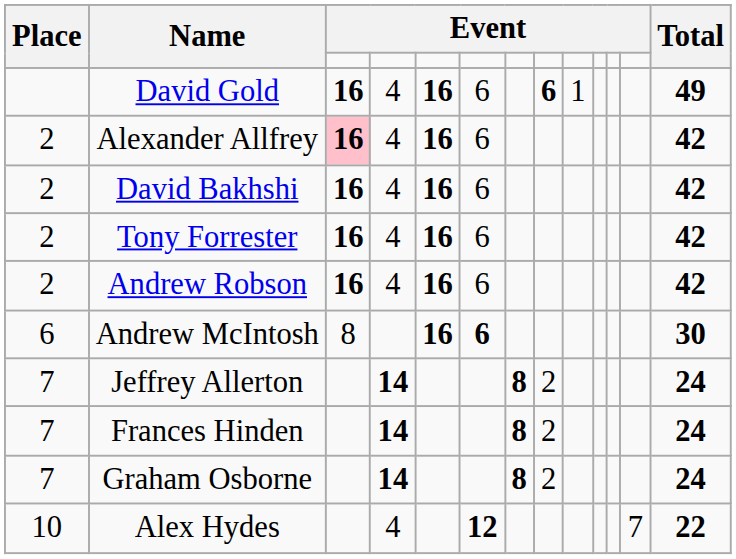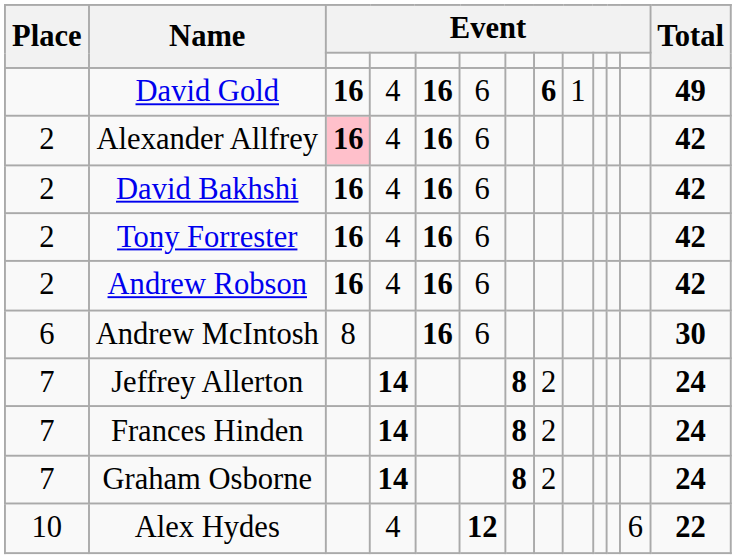Andrew McIntosh | column 6: bold -> normal
Alex Hydes | column 12: 7 -> 6
